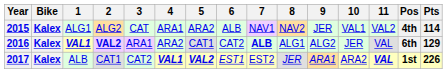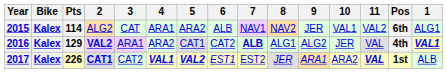columns swapped: 1 <-> Pts
2015 | Pos: 4th -> 6th
2016 | Pos: 6th -> 4th
2017 | 2: normal -> bold
